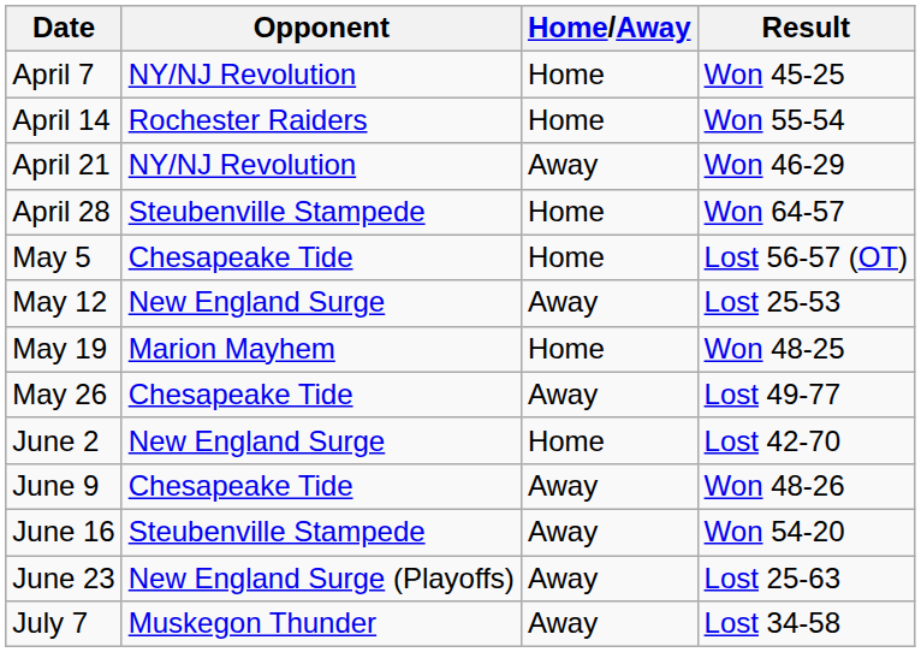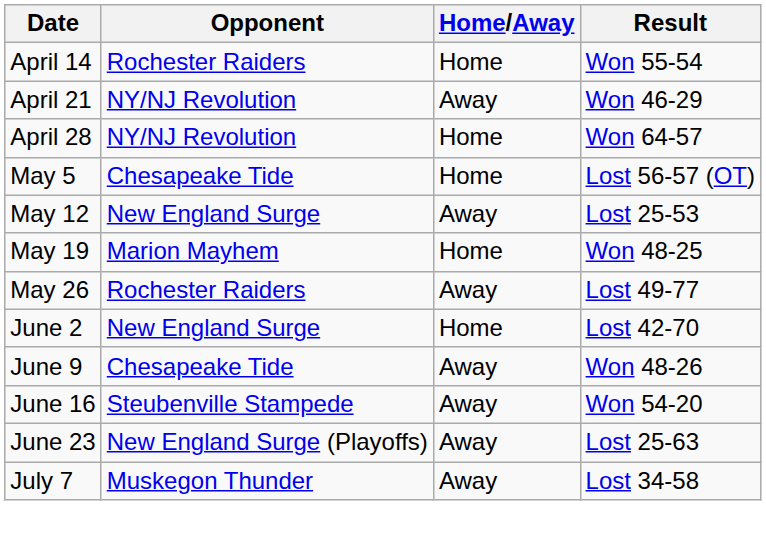- row: April 7 | NY/NJ Revolution | Home | Won 45-25
April 28 | Opponent: Steubenville Stampede -> NY/NJ Revolution
May 26 | Opponent: Chesapeake Tide -> Rochester Raiders
